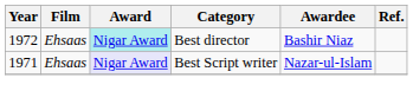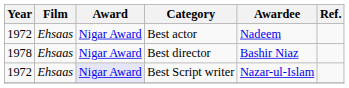+ row: 1972 | Ehsaas | Nigar Award | Best actor | Nadeem
Best director | Year: 1972 -> 1978
Best director | Award: paleturquoise background -> no background
Best Script writer | Year: 1971 -> 1972
